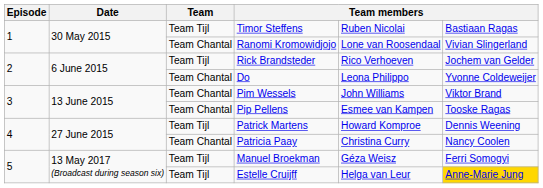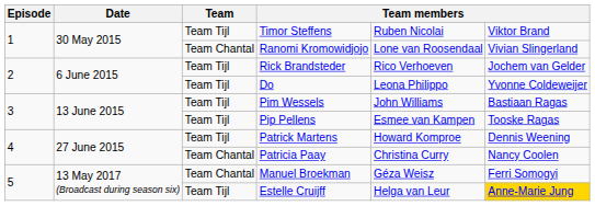Timor Steffens | column 6: Bastiaan Ragas -> Viktor Brand
Do | Team: Team Chantal -> Team Tijl
Pim Wessels | Team: Team Chantal -> Team Tijl
Pim Wessels | column 6: Viktor Brand -> Bastiaan Ragas
Pip Pellens | Team: Team Chantal -> Team Tijl
Manuel Broekman | Team: Team Tijl -> Team Chantal
